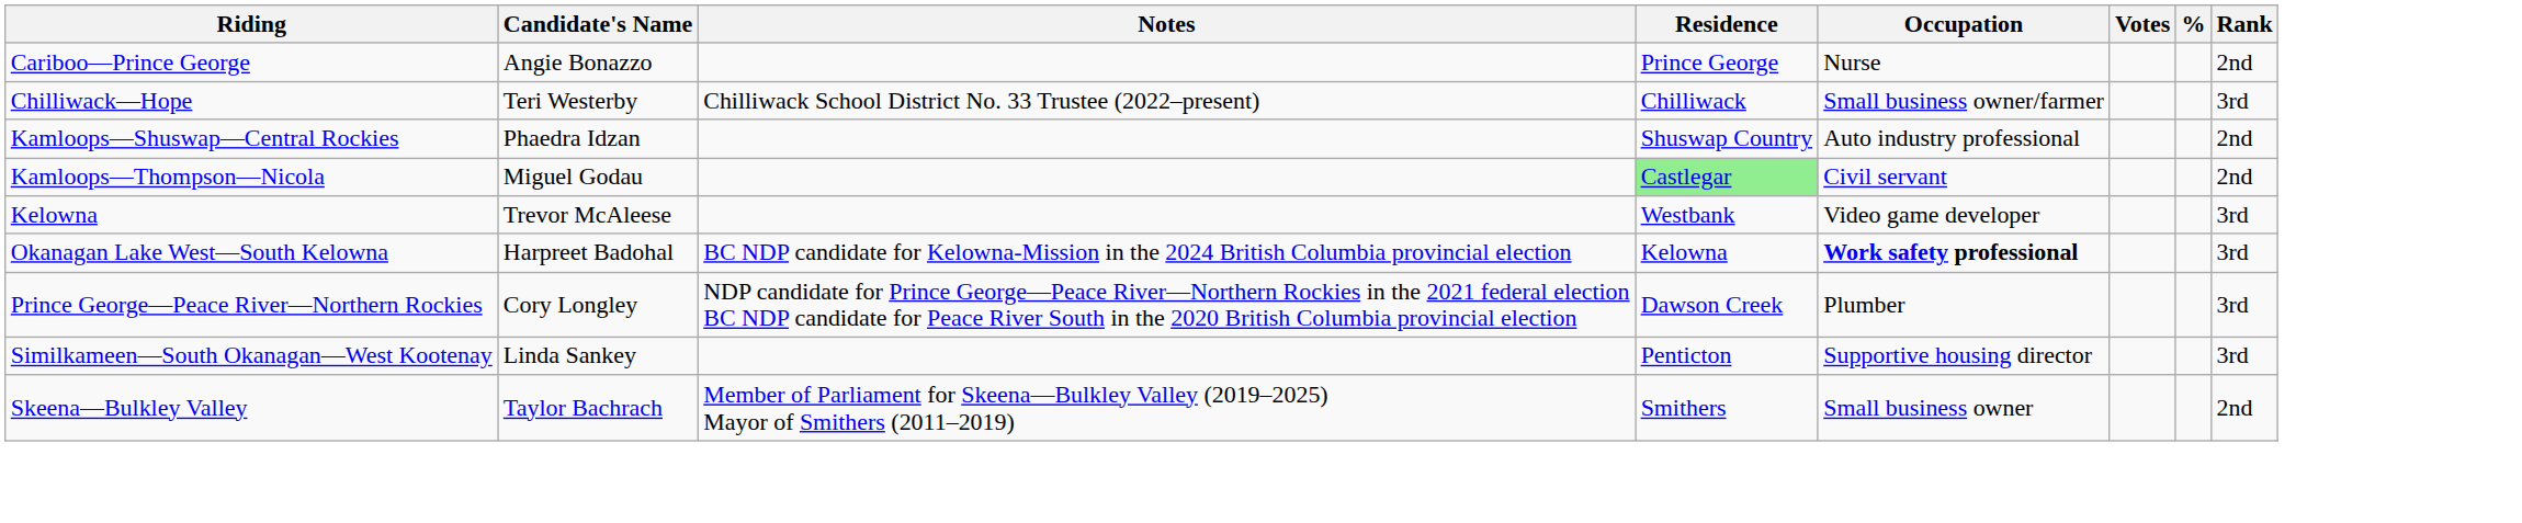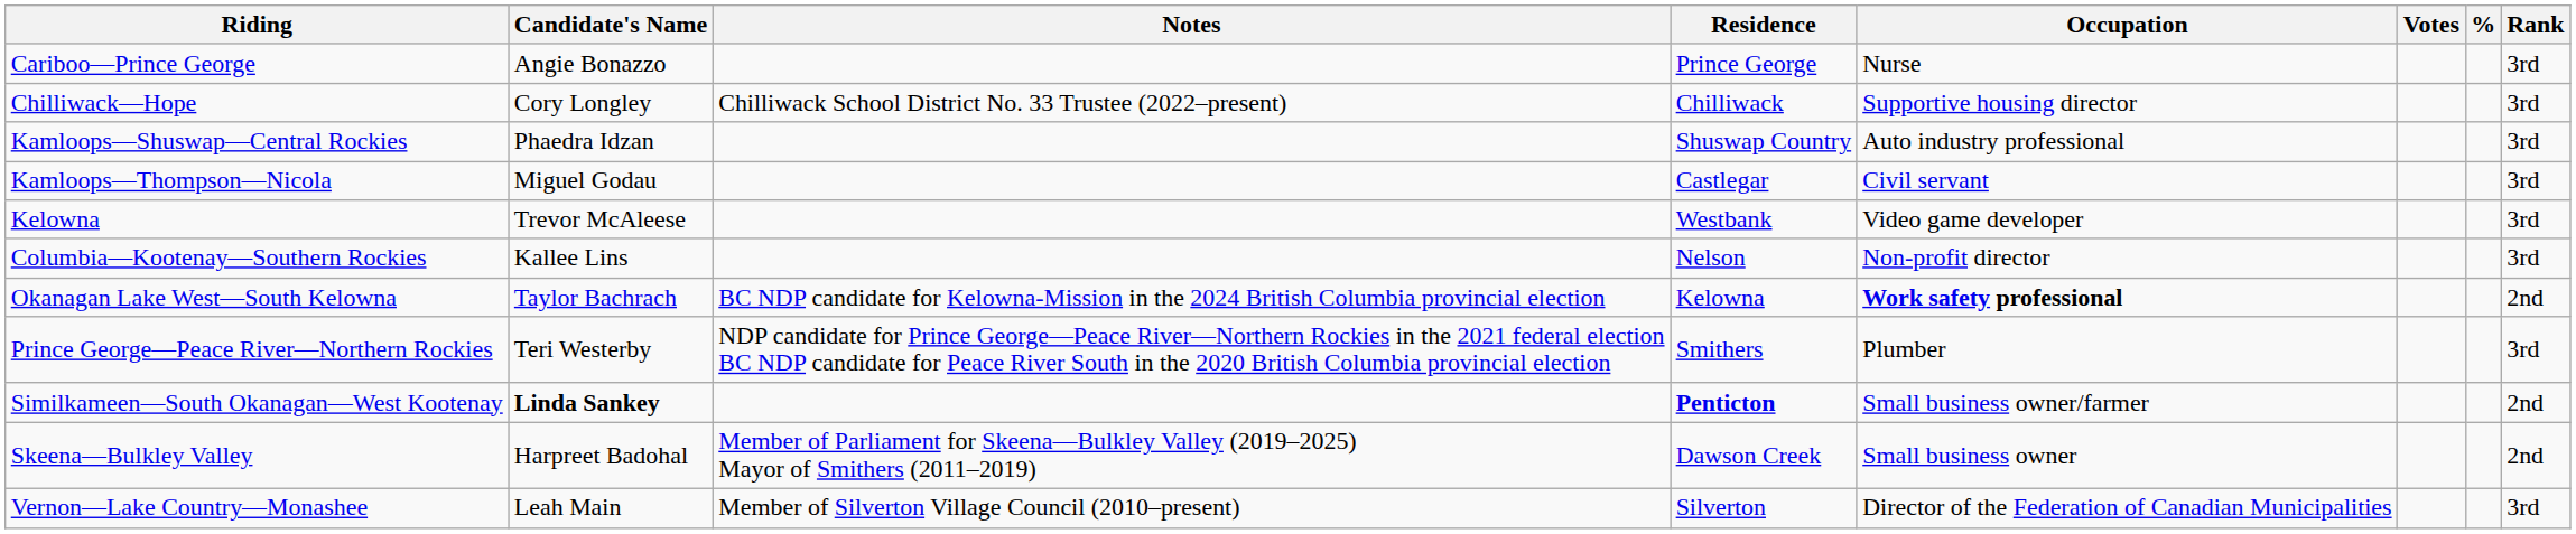Cariboo—Prince George | Rank: 2nd -> 3rd
Chilliwack—Hope | Candidate's Name: Teri Westerby -> Cory Longley
Chilliwack—Hope | Occupation: Small business owner/farmer -> Supportive housing director
Kamloops—Shuswap—Central Rockies | Rank: 2nd -> 3rd
Kamloops—Thompson—Nicola | Residence: lightgreen background -> no background
Kamloops—Thompson—Nicola | Rank: 2nd -> 3rd
+ row: Columbia—Kootenay—Southern Rockies | Kallee Lins | Nelson | Non-profit director | 3rd
Okanagan Lake West—South Kelowna | Candidate's Name: Harpreet Badohal -> Taylor Bachrach
Okanagan Lake West—South Kelowna | Rank: 3rd -> 2nd
Prince George—Peace River—Northern Rockies | Candidate's Name: Cory Longley -> Teri Westerby
Prince George—Peace River—Northern Rockies | Residence: Dawson Creek -> Smithers
Similkameen—South Okanagan—West Kootenay | Candidate's Name: normal -> bold
Similkameen—South Okanagan—West Kootenay | Residence: normal -> bold
Similkameen—South Okanagan—West Kootenay | Occupation: Supportive housing director -> Small business owner/farmer
Similkameen—South Okanagan—West Kootenay | Rank: 3rd -> 2nd
Skeena—Bulkley Valley | Candidate's Name: Taylor Bachrach -> Harpreet Badohal
Skeena—Bulkley Valley | Residence: Smithers -> Dawson Creek
+ row: Vernon—Lake Country—Monashee | Leah Main | Member of Silverton Village Council (2010–present) | Silverton | Director of the Federation of Canadian Municipalities | 3rd
